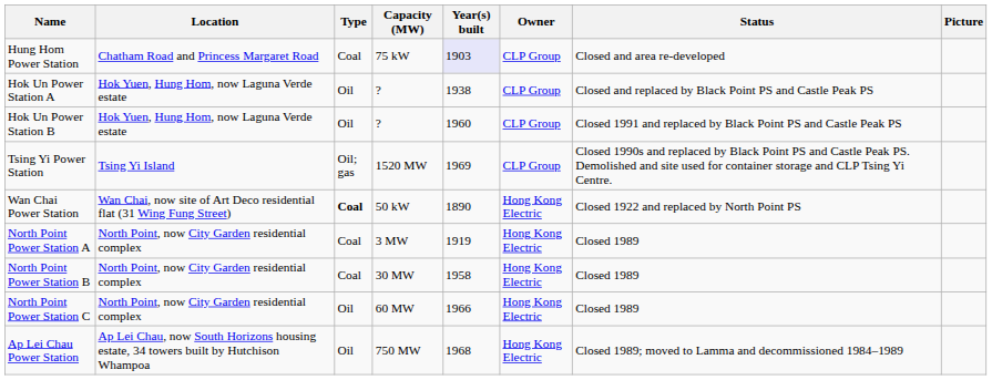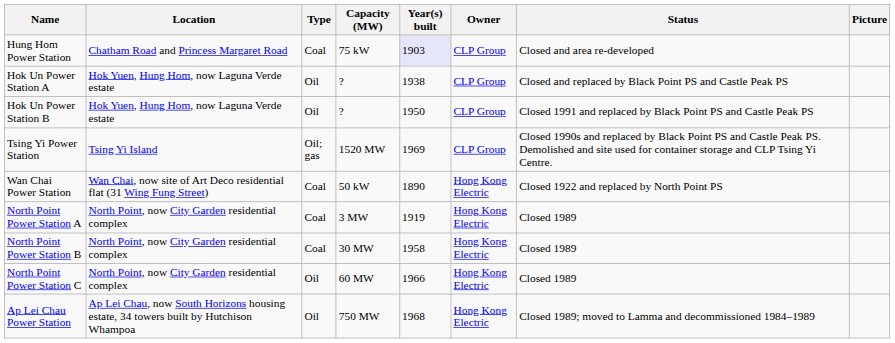Hok Un Power Station B | Year(s) built: 1960 -> 1950
Wan Chai Power Station | Type: bold -> normal
